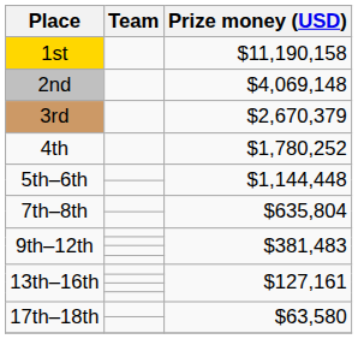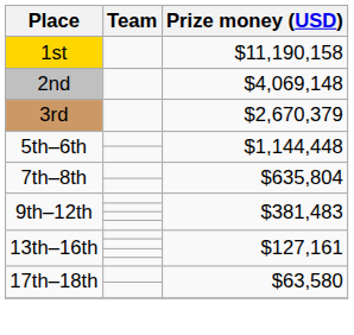- row: 4th | $1,780,252
